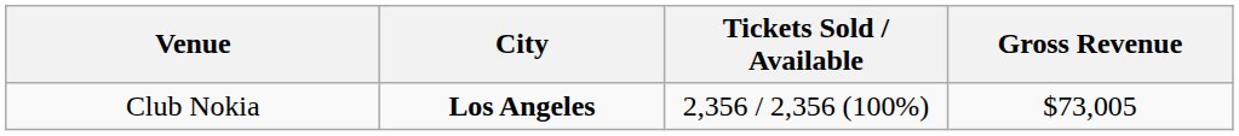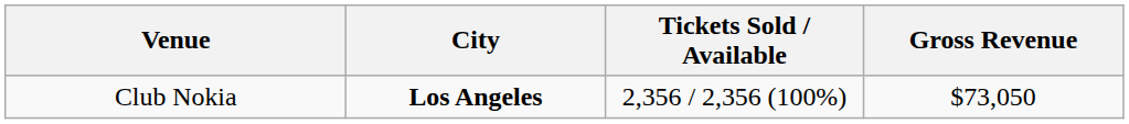Club Nokia | Gross Revenue: $73,005 -> $73,050
